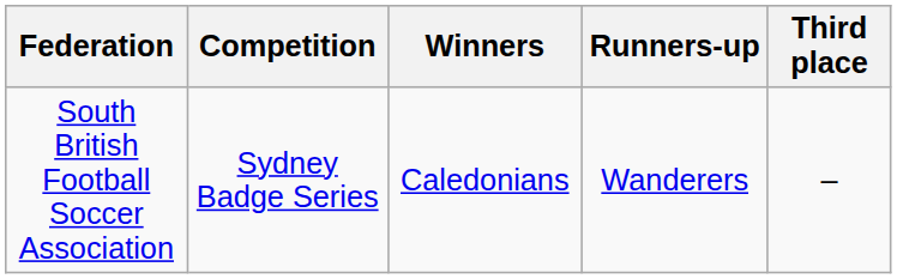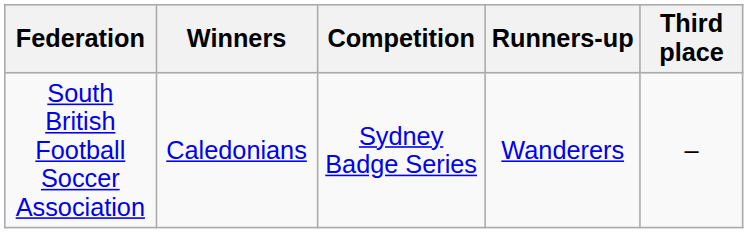columns swapped: Competition <-> Winners
